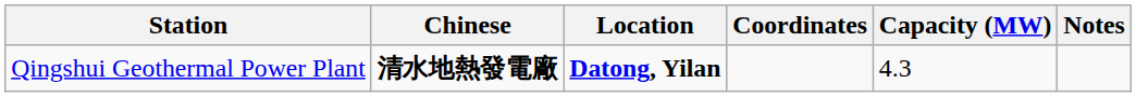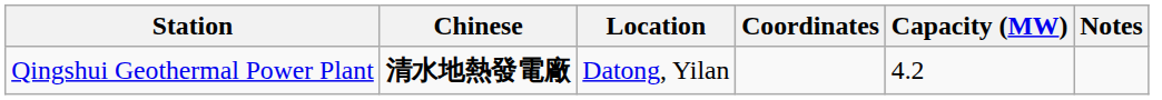Qingshui Geothermal Power Plant | Location: bold -> normal
Qingshui Geothermal Power Plant | Capacity (MW): 4.3 -> 4.2
